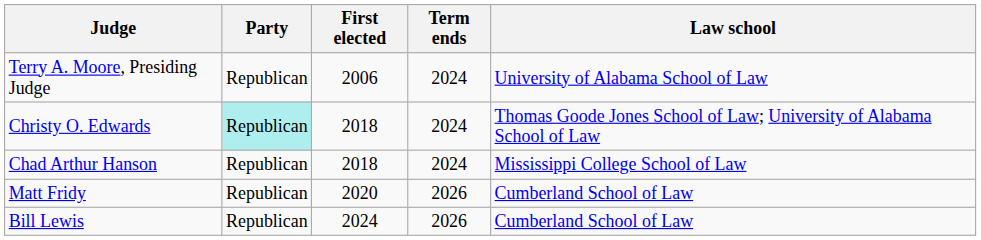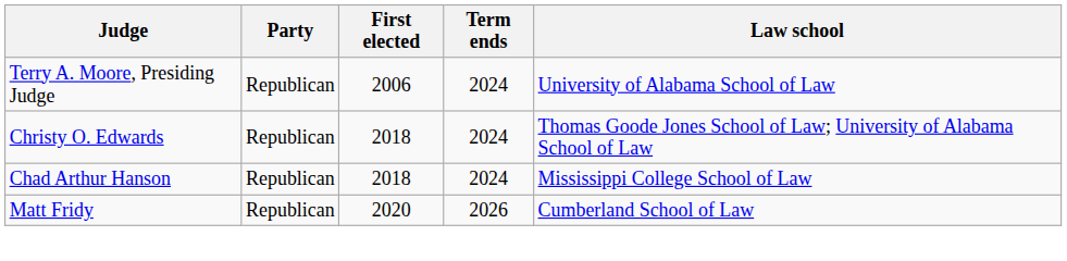Christy O. Edwards | Party: paleturquoise background -> no background
- row: Bill Lewis | Republican | 2024 | 2026 | Cumberland School of Law
